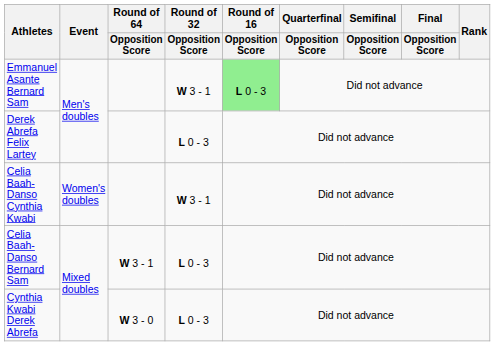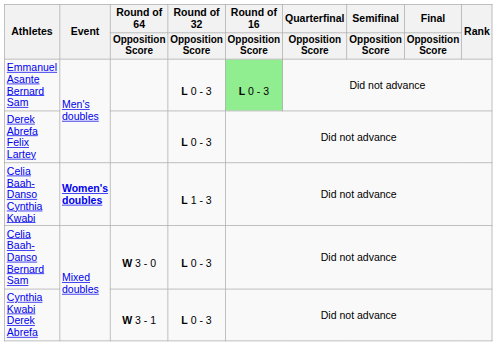Emmanuel Asante Bernard Sam | Round of 32 / Opposition Score: W 3 - 1 -> L 0 - 3
Celia Baah-Danso Cynthia Kwabi | Event: normal -> bold
Celia Baah-Danso Cynthia Kwabi | Round of 32 / Opposition Score: W 3 - 1 -> L 1 - 3
Celia Baah-Danso Bernard Sam | Round of 64 / Opposition Score: W 3 - 1 -> W 3 - 0
Cynthia Kwabi Derek Abrefa | Round of 64 / Opposition Score: W 3 - 0 -> W 3 - 1
